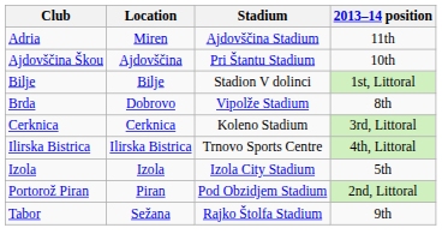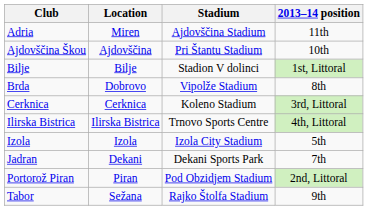+ row: Jadran | Dekani | Dekani Sports Park | 7th
